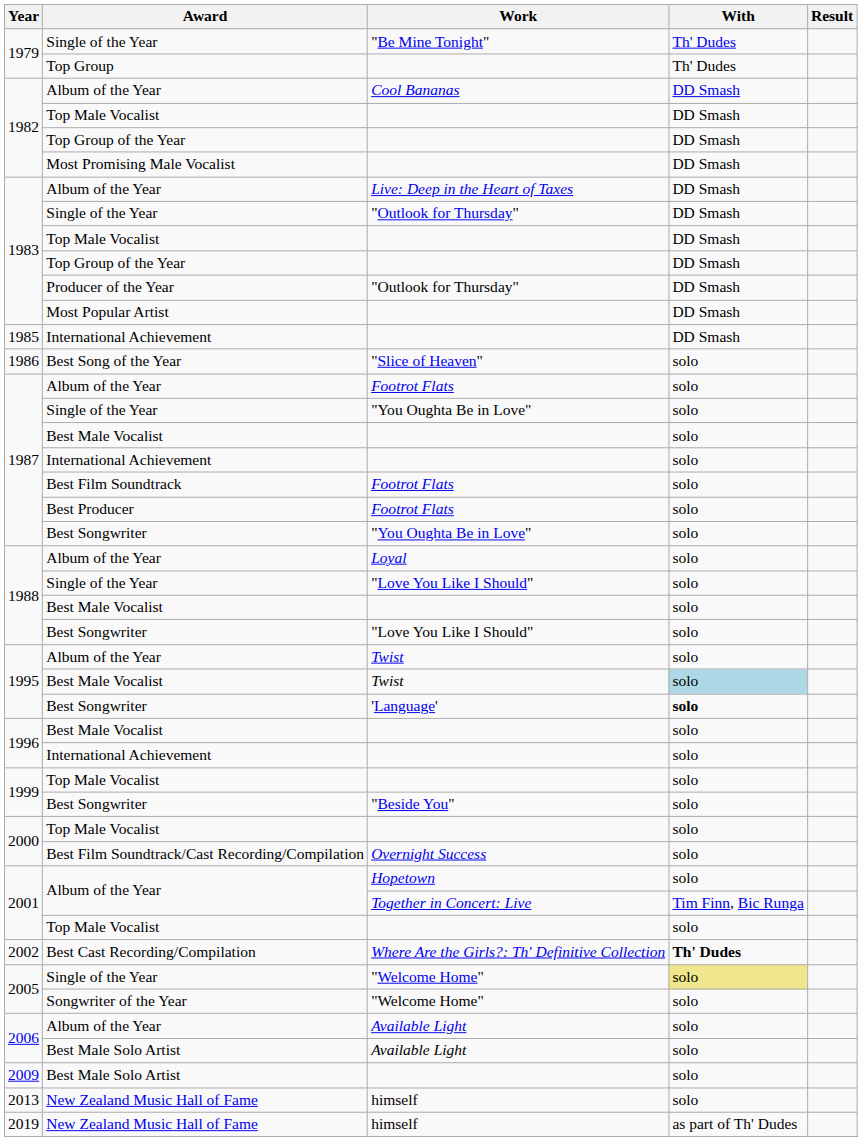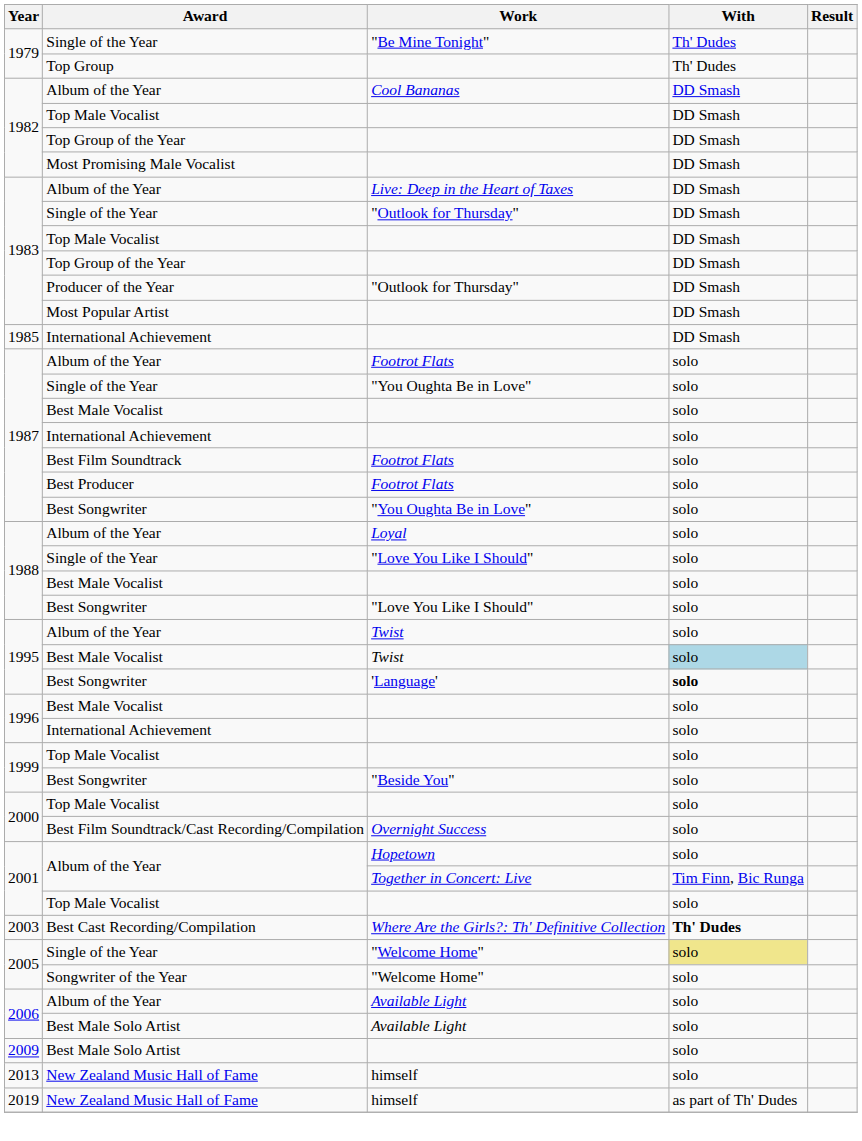- row: 1986 | Best Song of the Year | "Slice of Heaven" | solo
Where Are the Girls?: Th' Definitive Collection | Year: 2002 -> 2003
